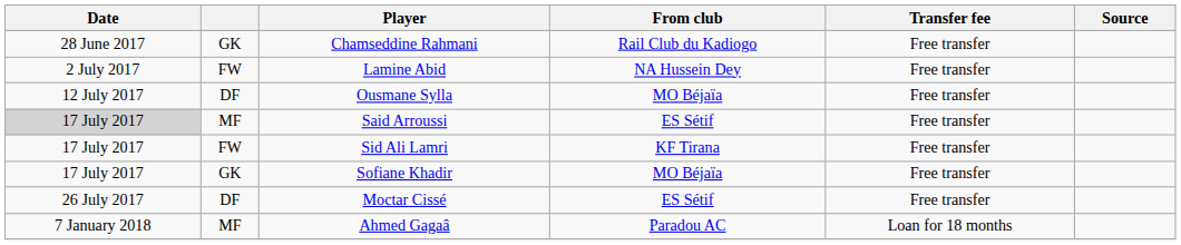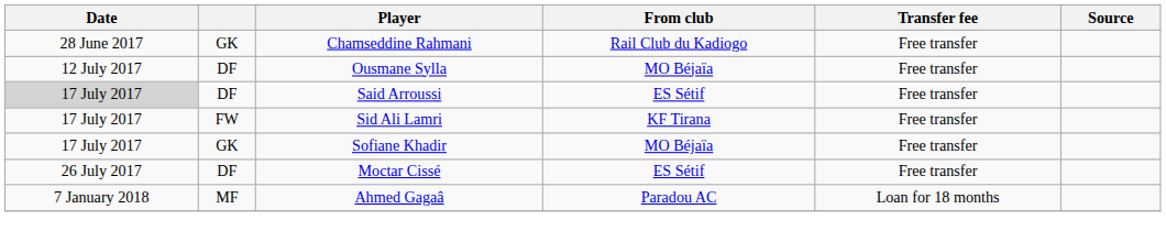- row: 2 July 2017 | FW | Lamine Abid | NA Hussein Dey | Free transfer
Said Arroussi | column 2: MF -> DF
